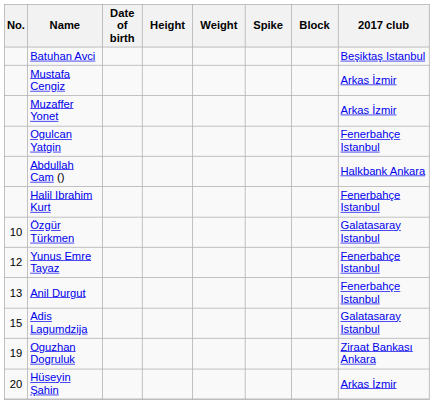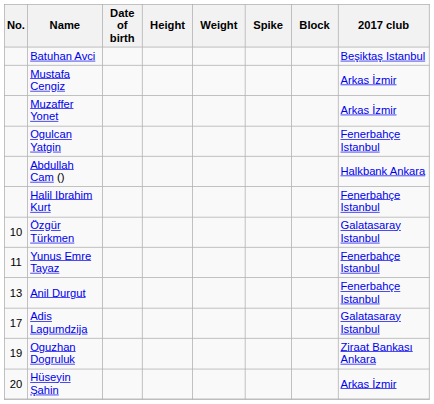Yunus Emre Tayaz | No.: 12 -> 11
Adis Lagumdzija | No.: 15 -> 17
